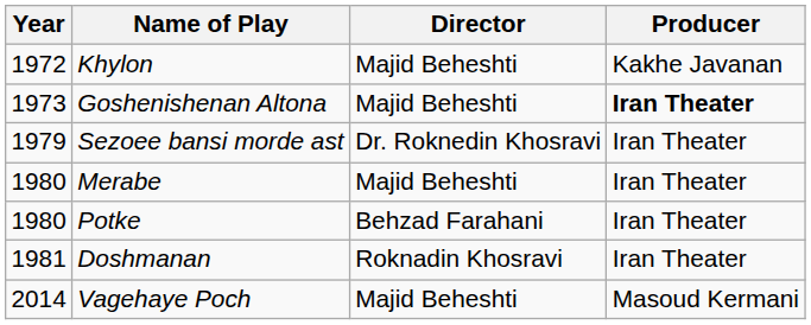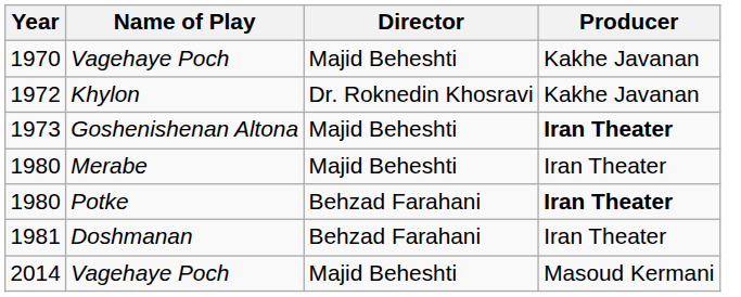+ row: 1970 | Vagehaye Poch | Majid Beheshti | Kakhe Javanan
1972 | Director: Majid Beheshti -> Dr. Roknedin Khosravi
- row: 1979 | Sezoee bansi morde ast | Dr. Roknedin Khosravi | Iran Theater
1980 / Potke | Producer: normal -> bold
1981 | Director: Roknadin Khosravi -> Behzad Farahani
